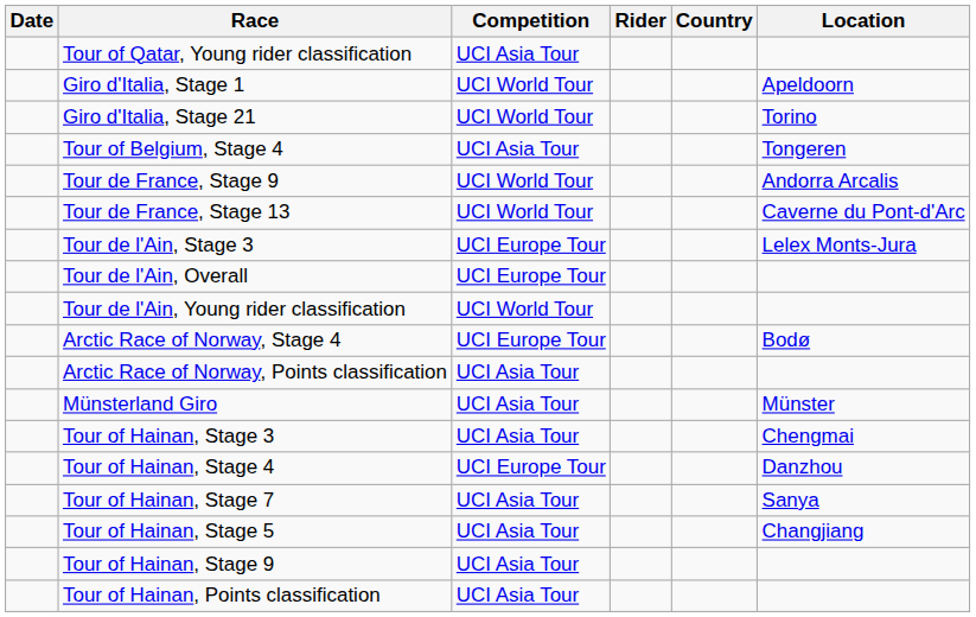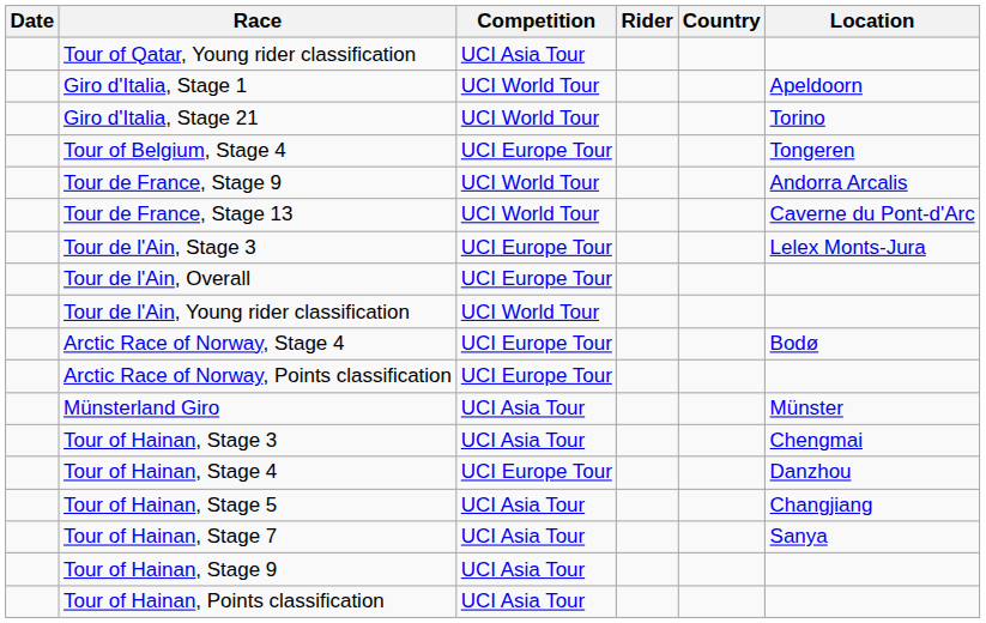Tour of Belgium, Stage 4 | Competition: UCI Asia Tour -> UCI Europe Tour
Arctic Race of Norway, Points classification | Competition: UCI Asia Tour -> UCI Europe Tour
rows swapped: Tour of Hainan, Stage 5 <-> Tour of Hainan, Stage 7
